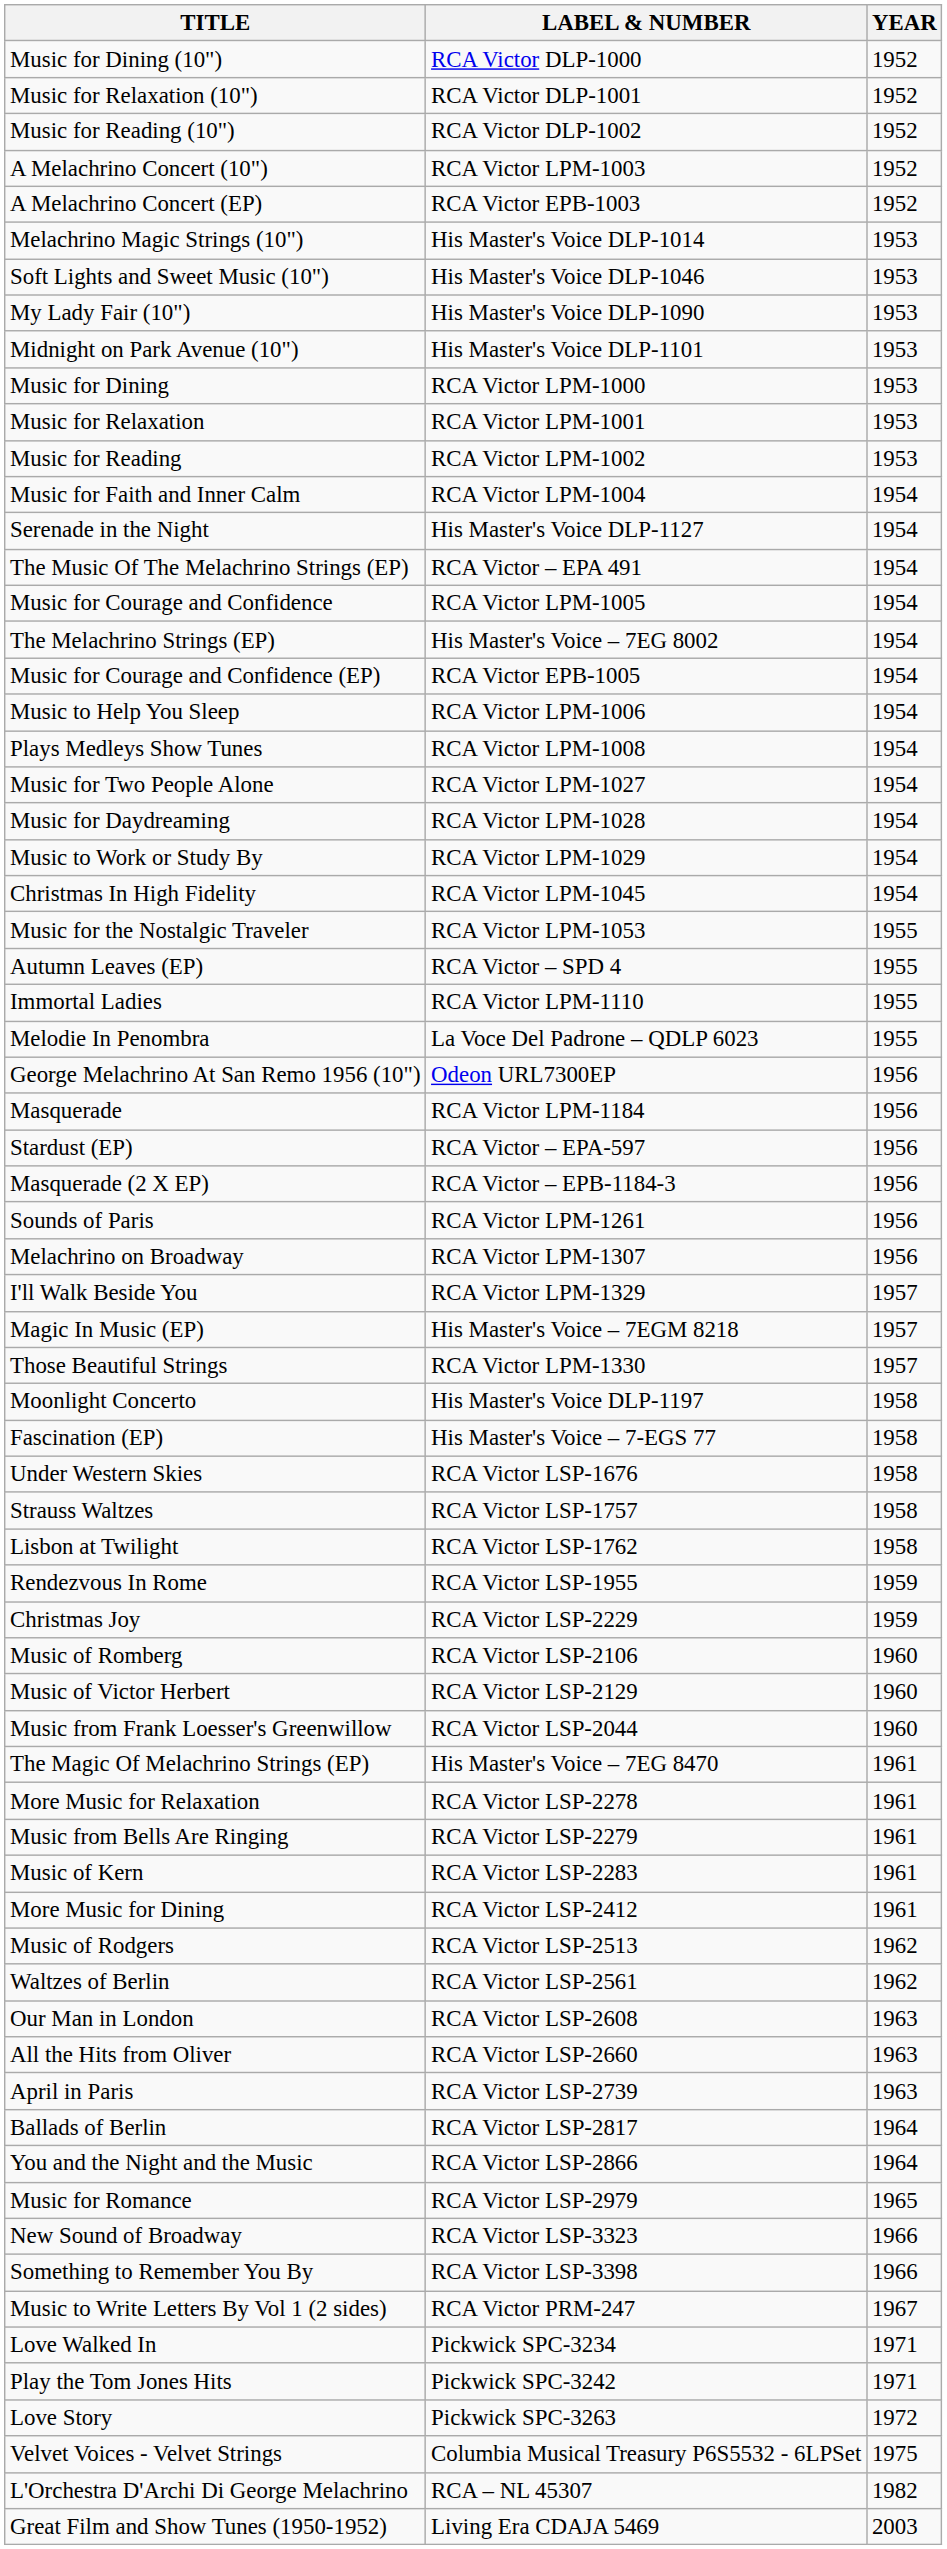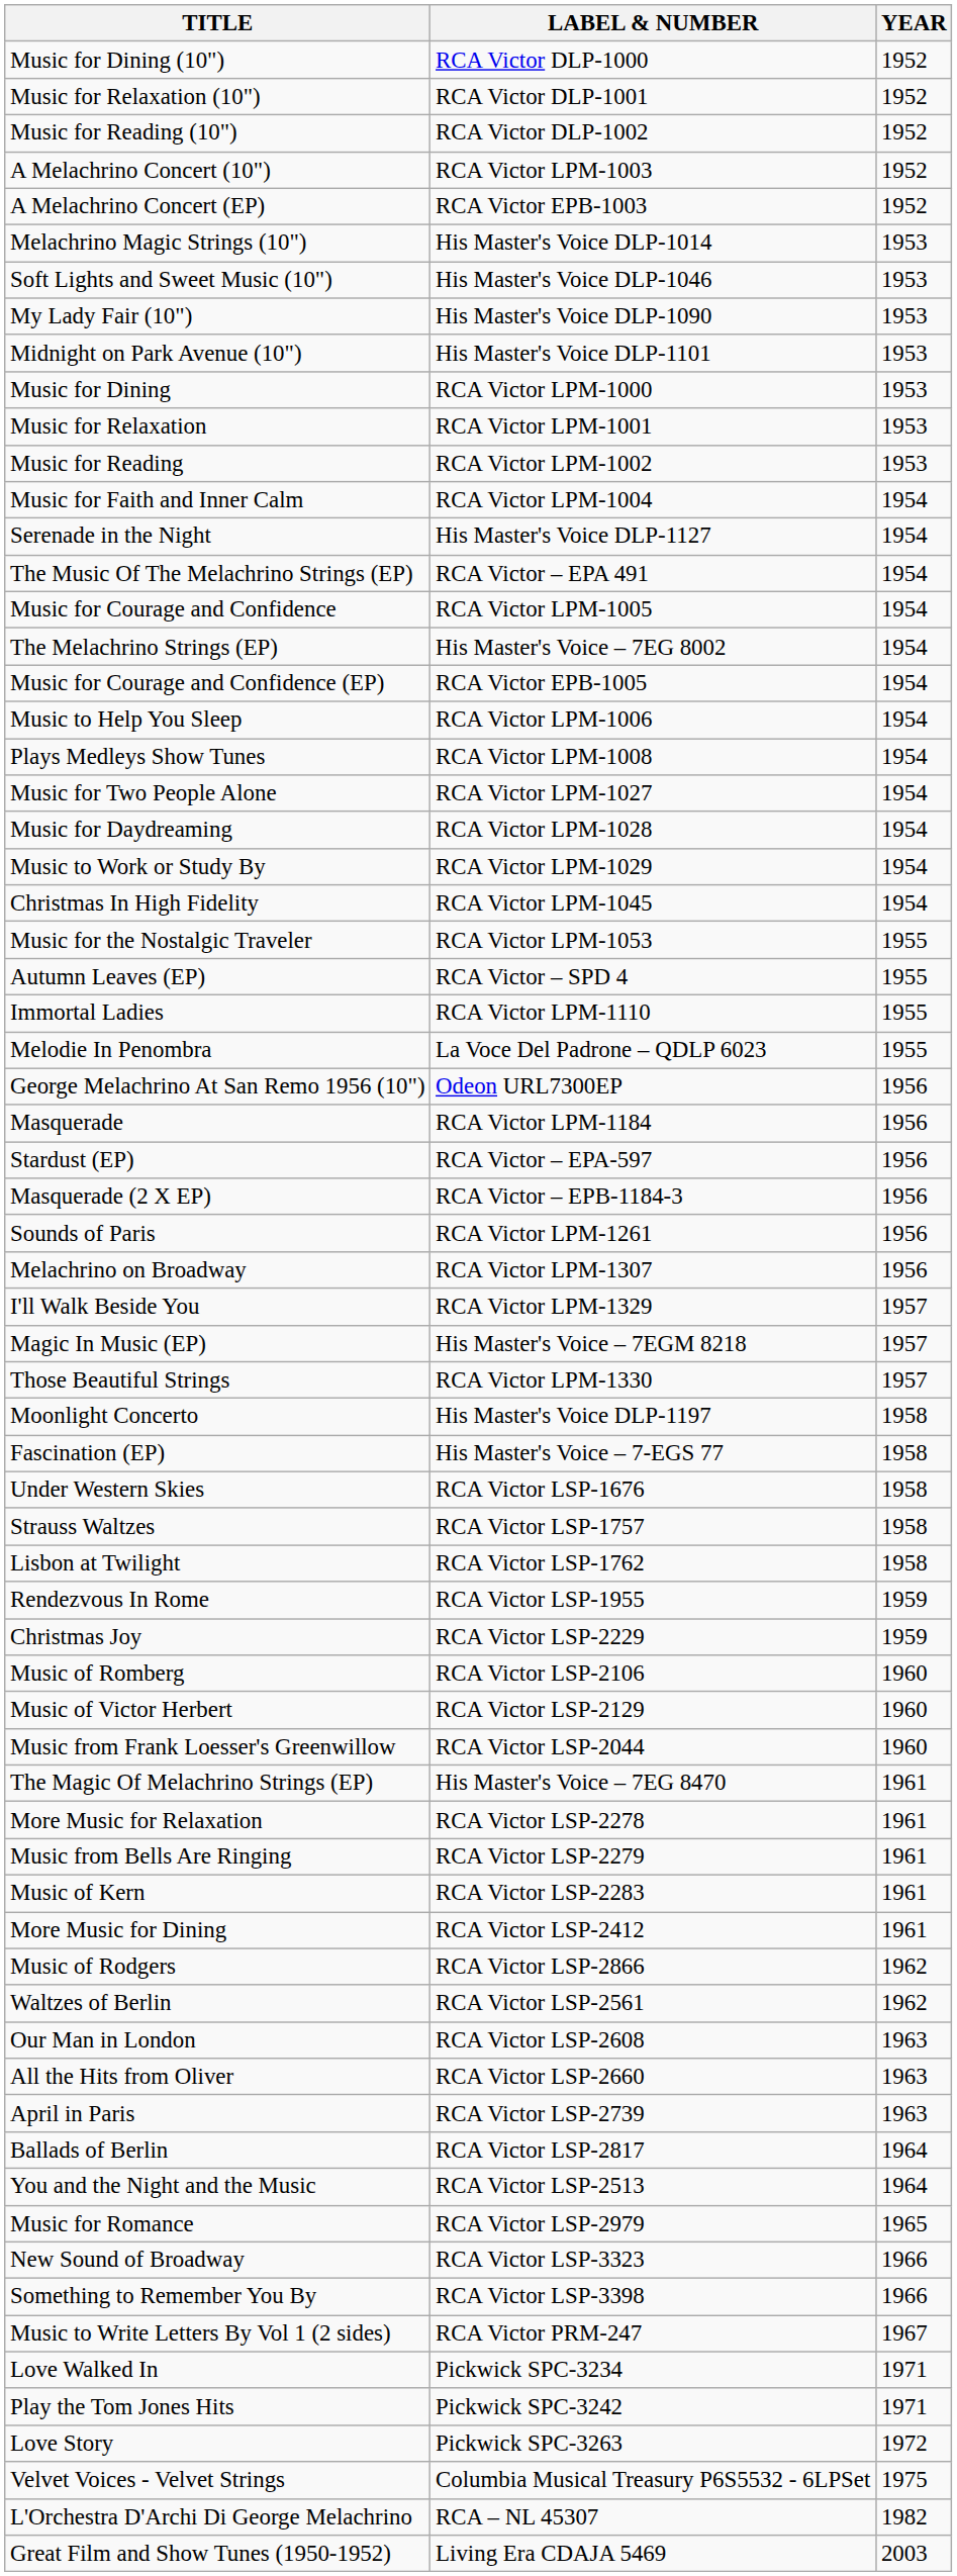Music of Rodgers | LABEL & NUMBER: RCA Victor LSP-2513 -> RCA Victor LSP-2866
You and the Night and the Music | LABEL & NUMBER: RCA Victor LSP-2866 -> RCA Victor LSP-2513
